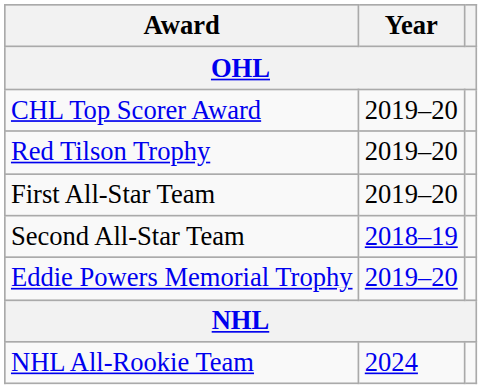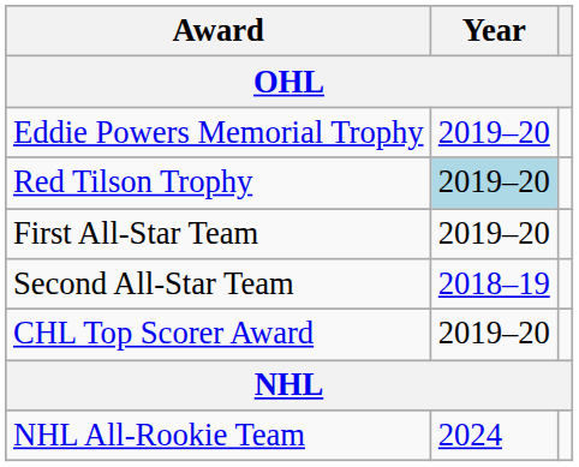rows swapped: Eddie Powers Memorial Trophy <-> CHL Top Scorer Award
Red Tilson Trophy | Year: no background -> lightblue background
